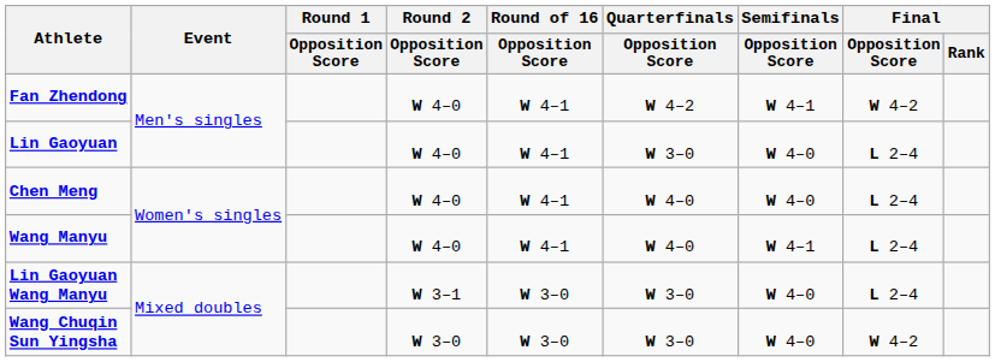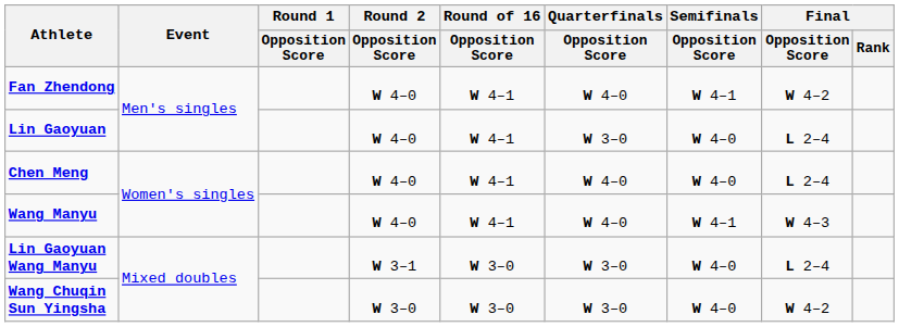Fan Zhendong | Quarterfinals / Opposition Score: W 4–2 -> W 4–0
Wang Manyu | Final / Opposition Score: L 2–4 -> W 4–3
